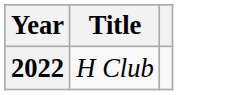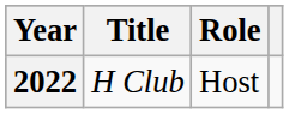+ column: Role | Host
